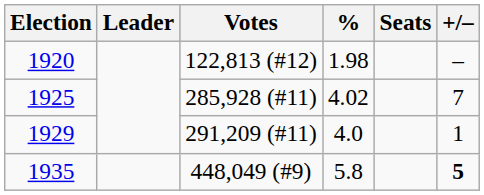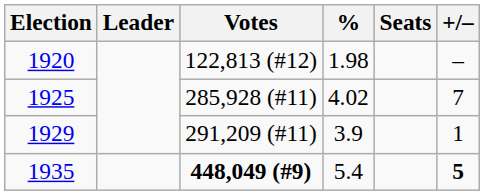1929 | %: 4.0 -> 3.9
1935 | Votes: normal -> bold
1935 | %: 5.8 -> 5.4
